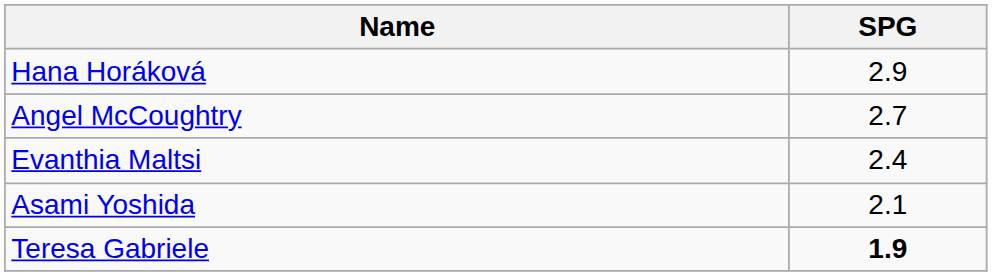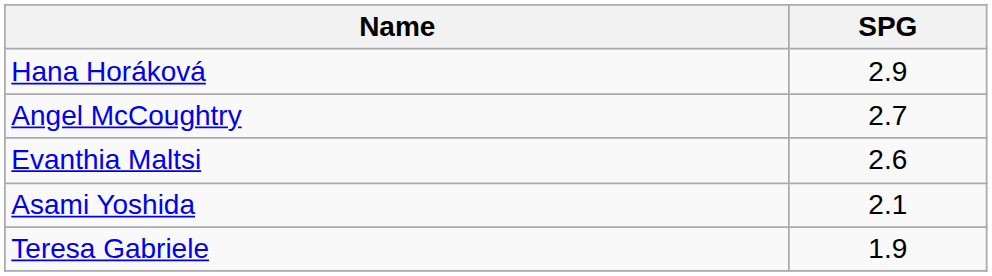Evanthia Maltsi | SPG: 2.4 -> 2.6
Teresa Gabriele | SPG: bold -> normal
